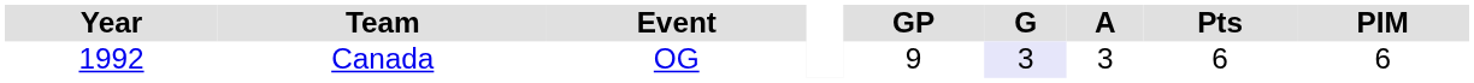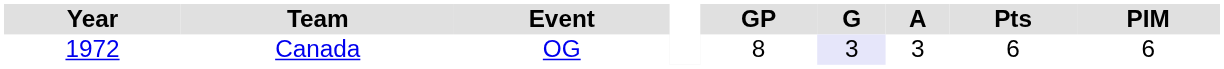Canada | Year: 1992 -> 1972
Canada | GP: 9 -> 8
